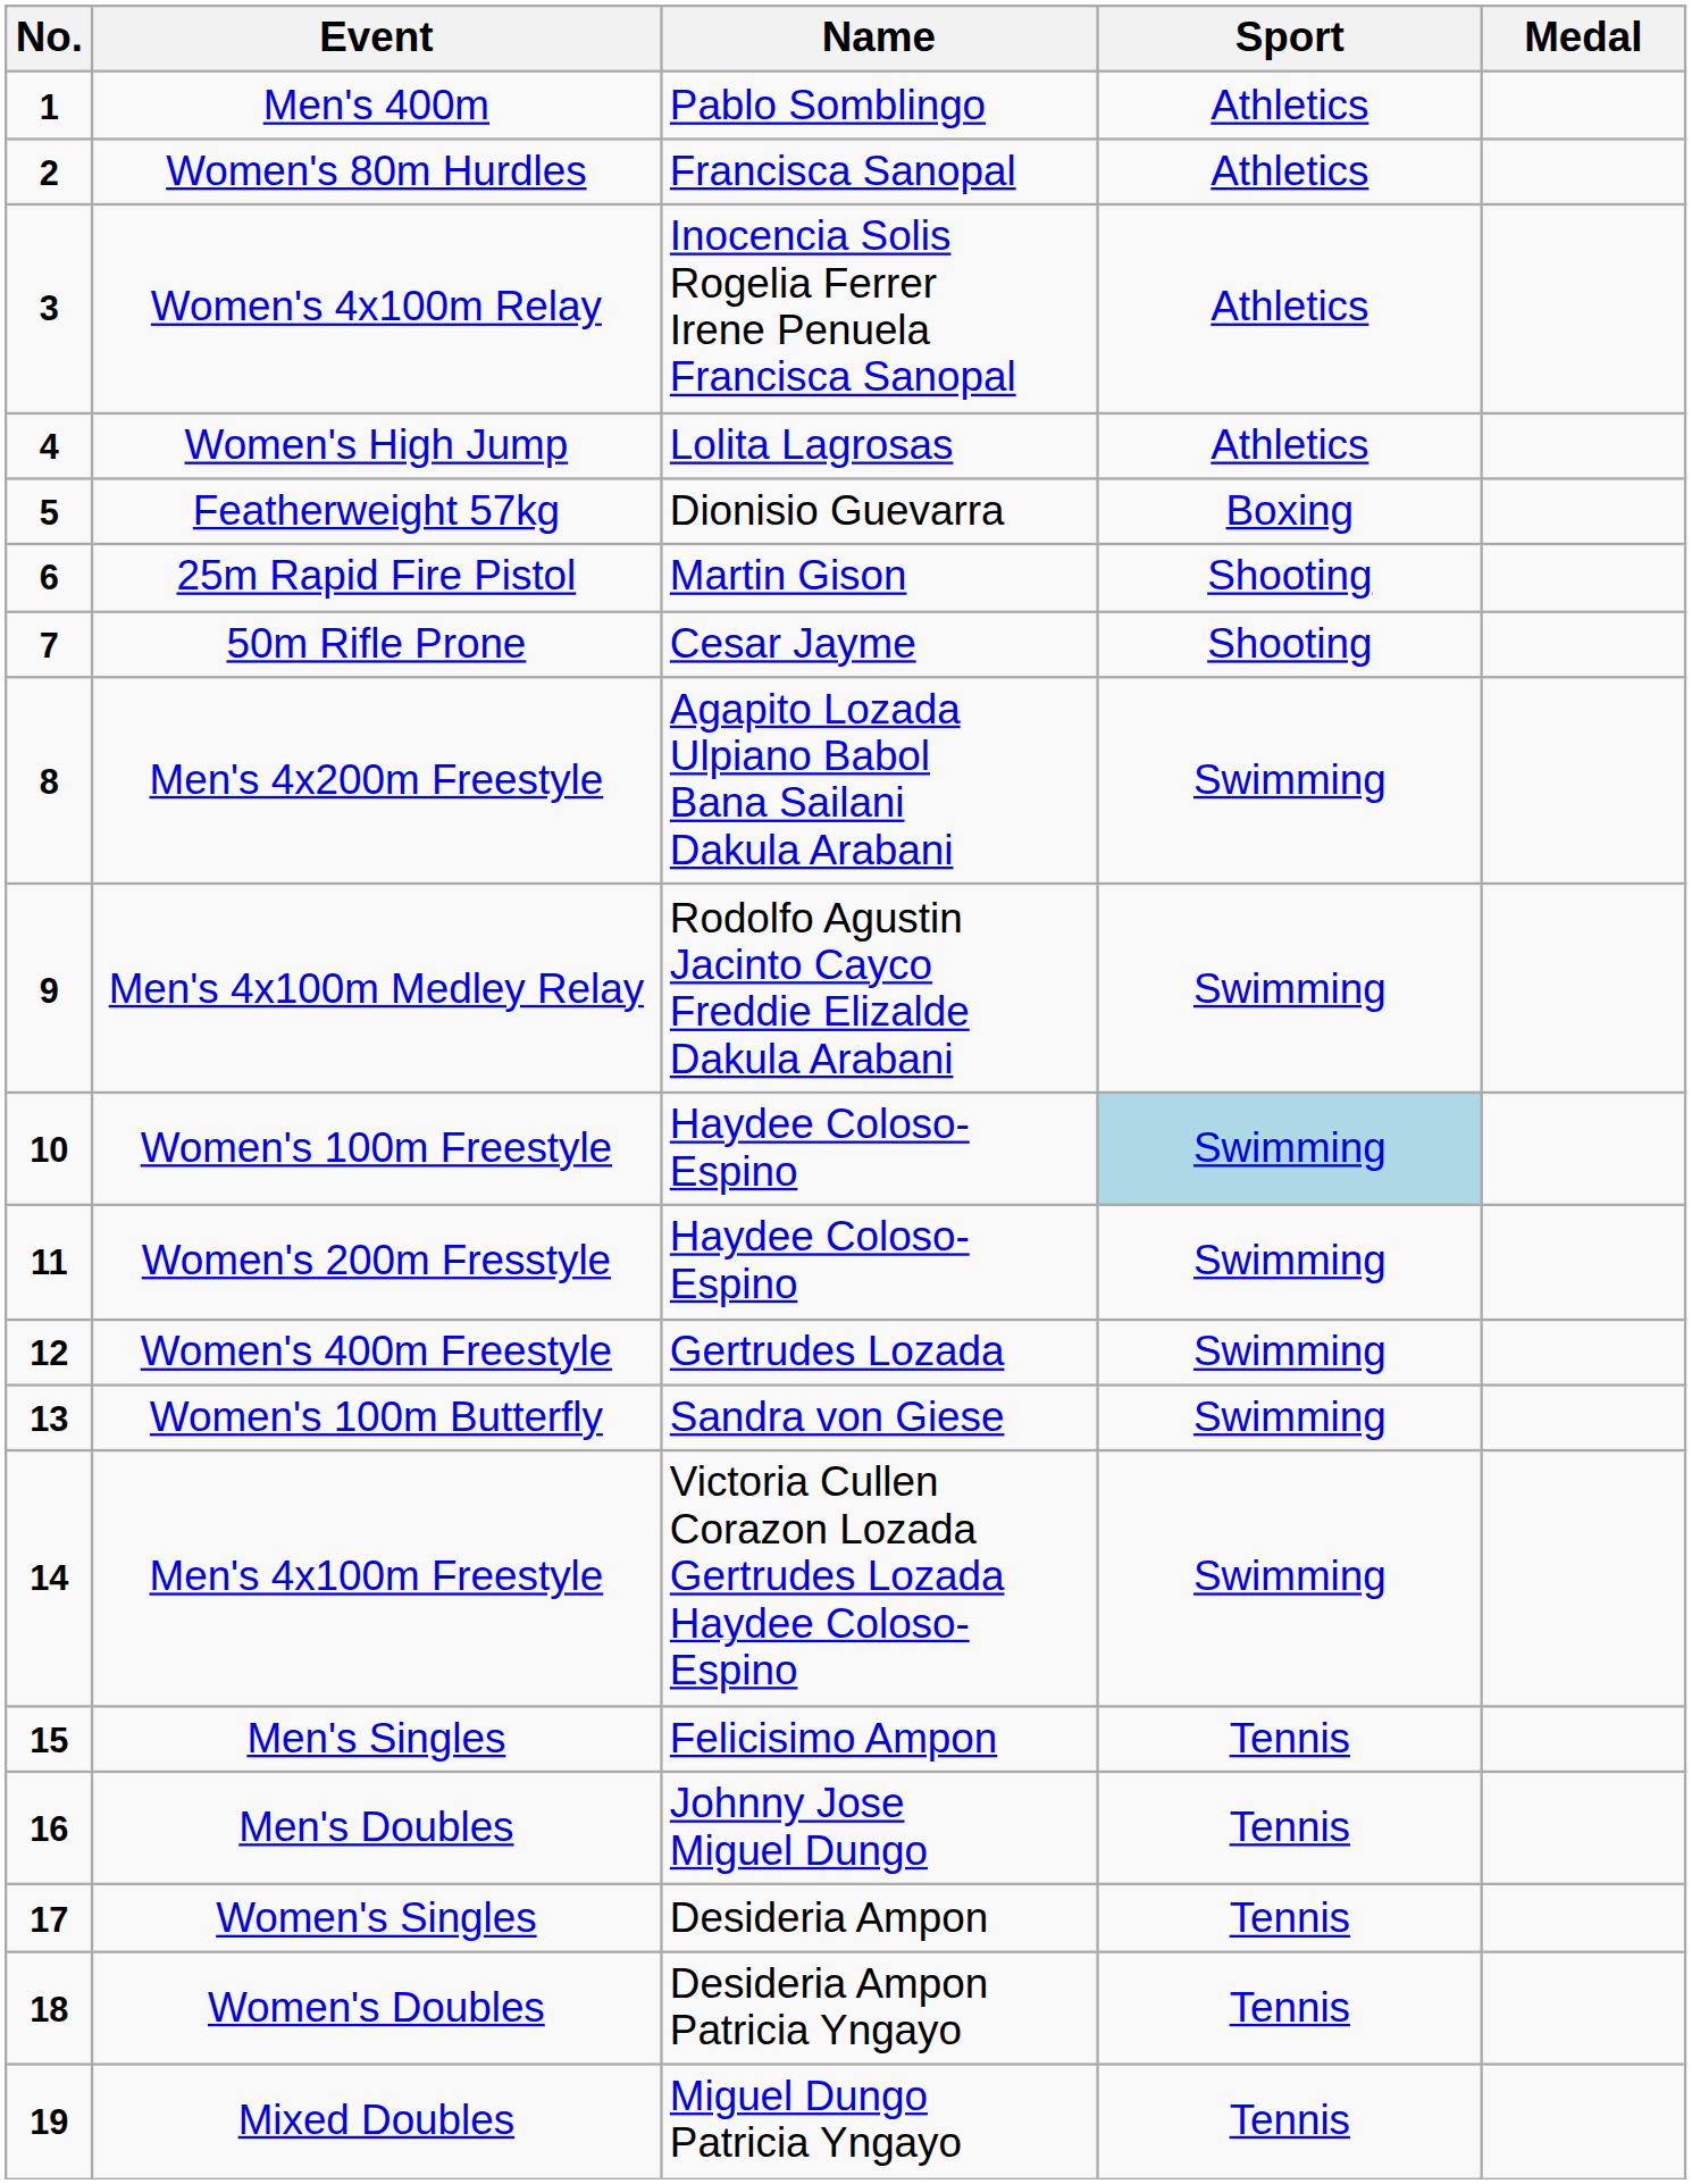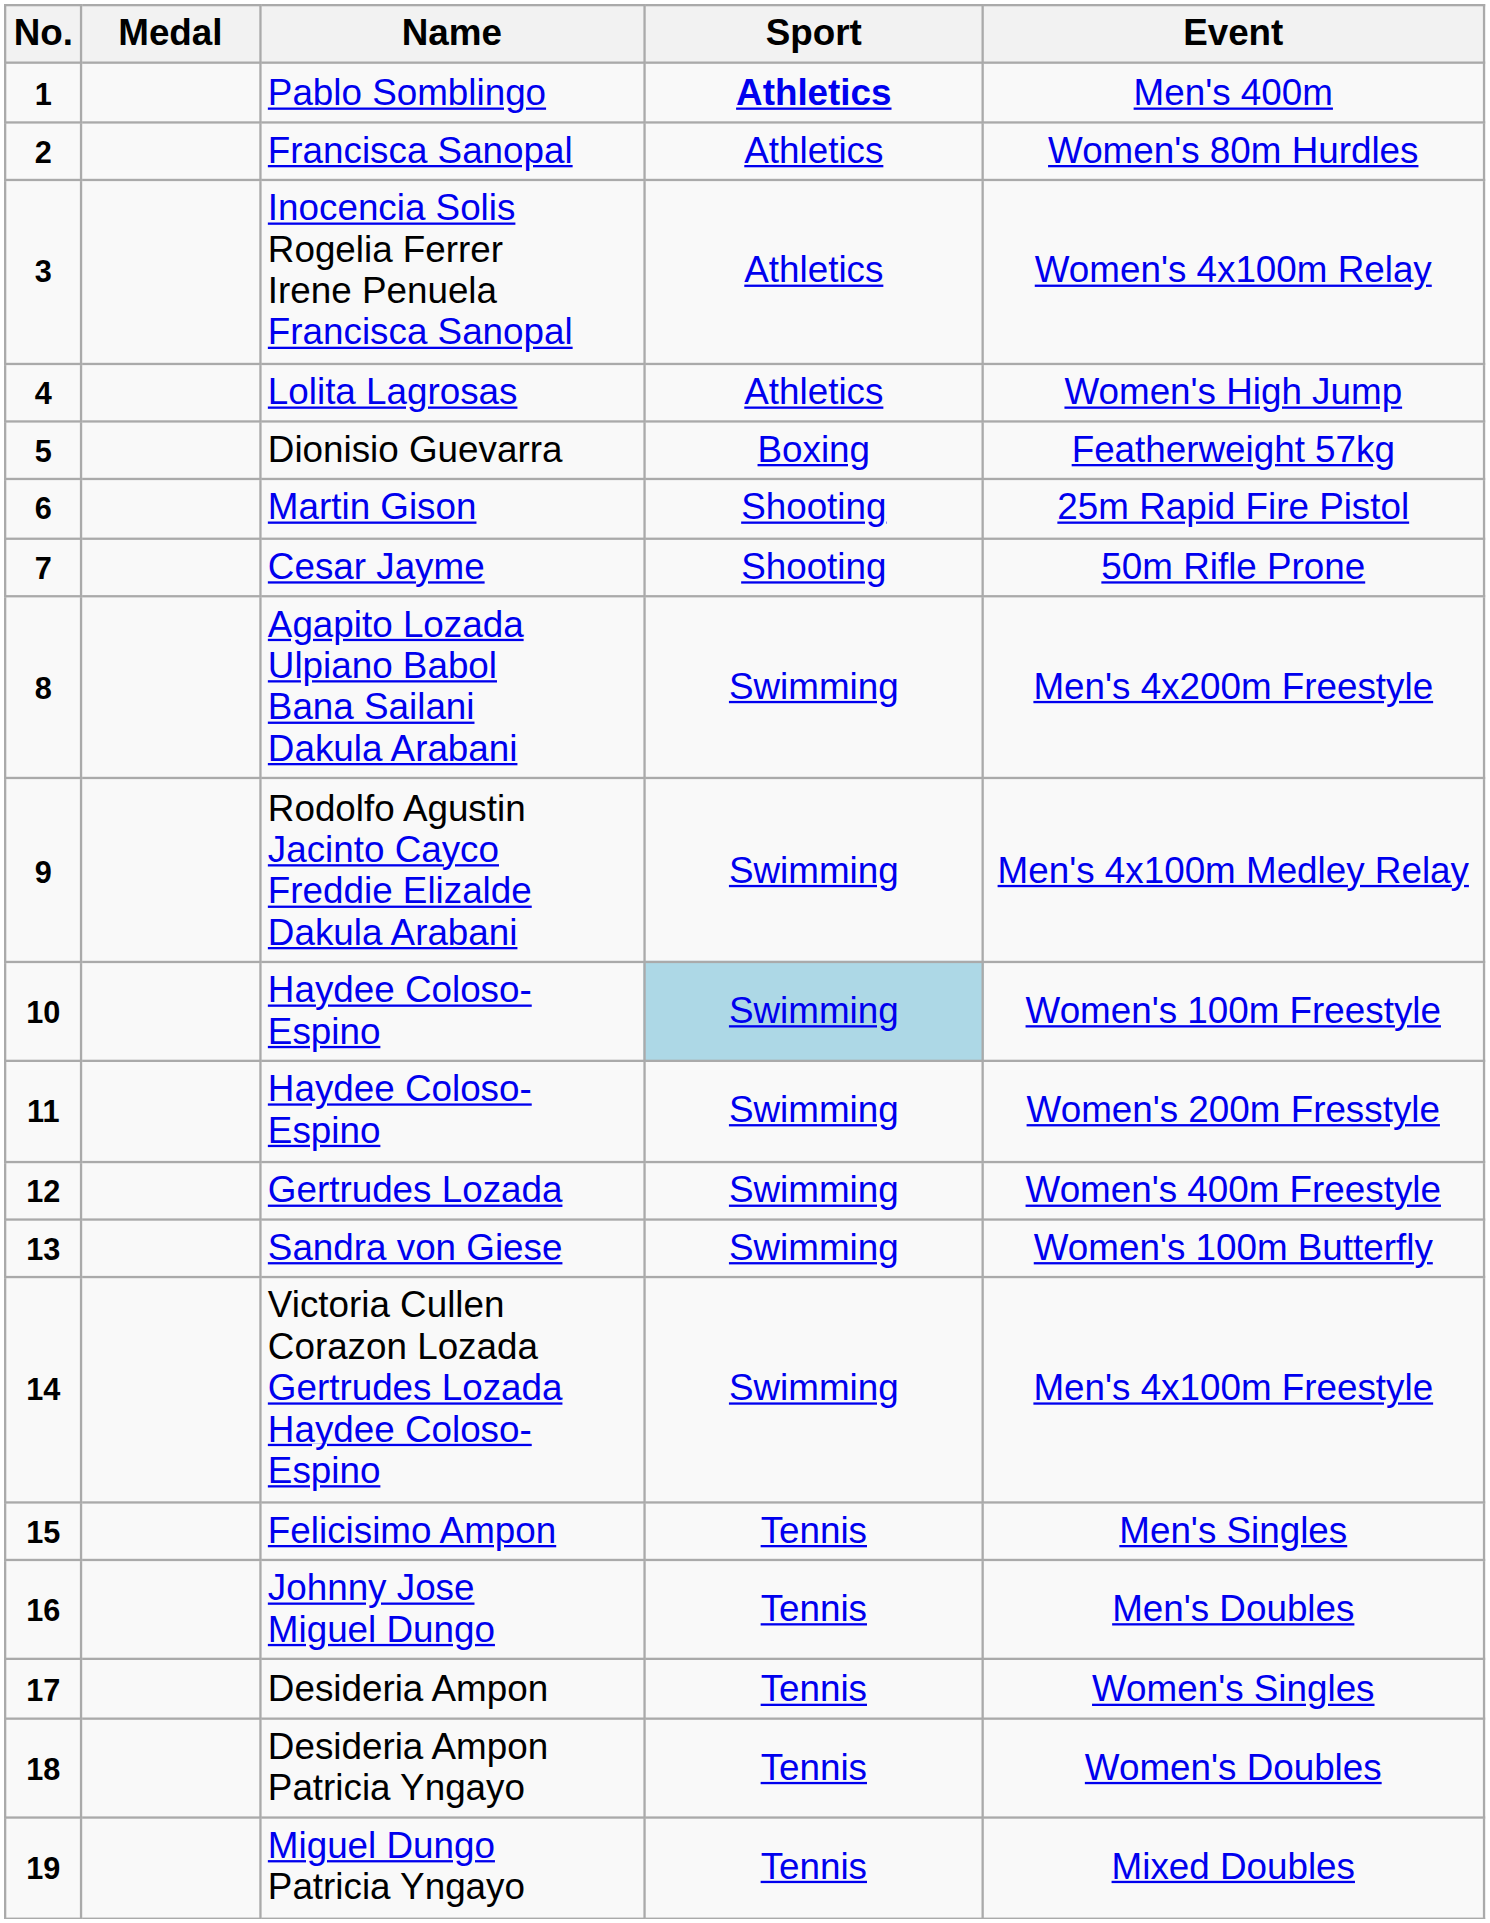columns swapped: Medal <-> Event
Pablo Somblingo | Sport: normal -> bold
